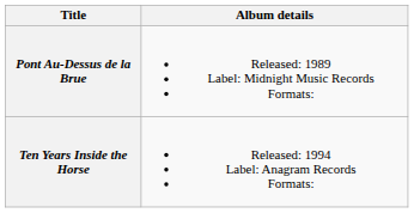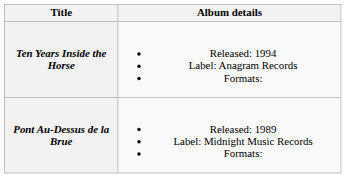rows swapped: Pont Au-Dessus de la Brue <-> Ten Years Inside the Horse
